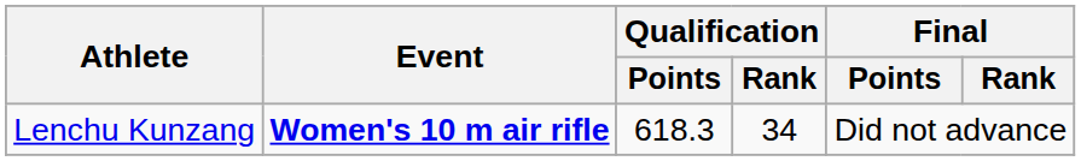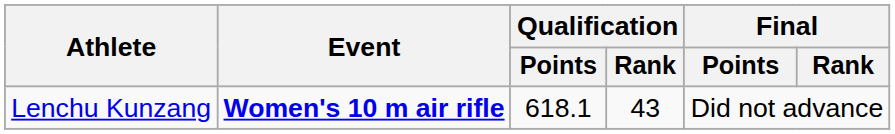Lenchu Kunzang | Qualification / Points: 618.3 -> 618.1
Lenchu Kunzang | Qualification / Rank: 34 -> 43
